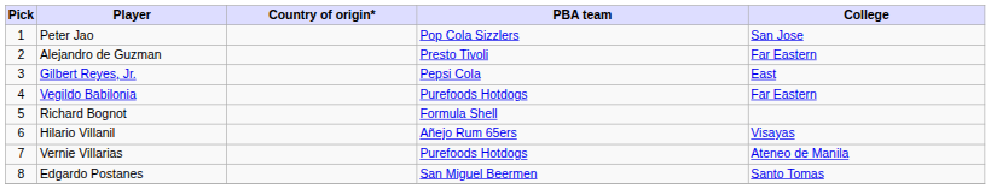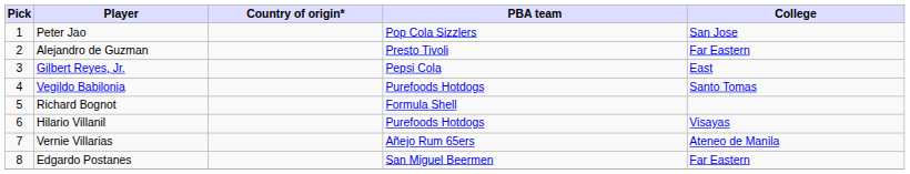Vegildo Babilonia | College: Far Eastern -> Santo Tomas
Hilario Villanil | PBA team: Añejo Rum 65ers -> Purefoods Hotdogs
Vernie Villarias | PBA team: Purefoods Hotdogs -> Añejo Rum 65ers
Edgardo Postanes | College: Santo Tomas -> Far Eastern
